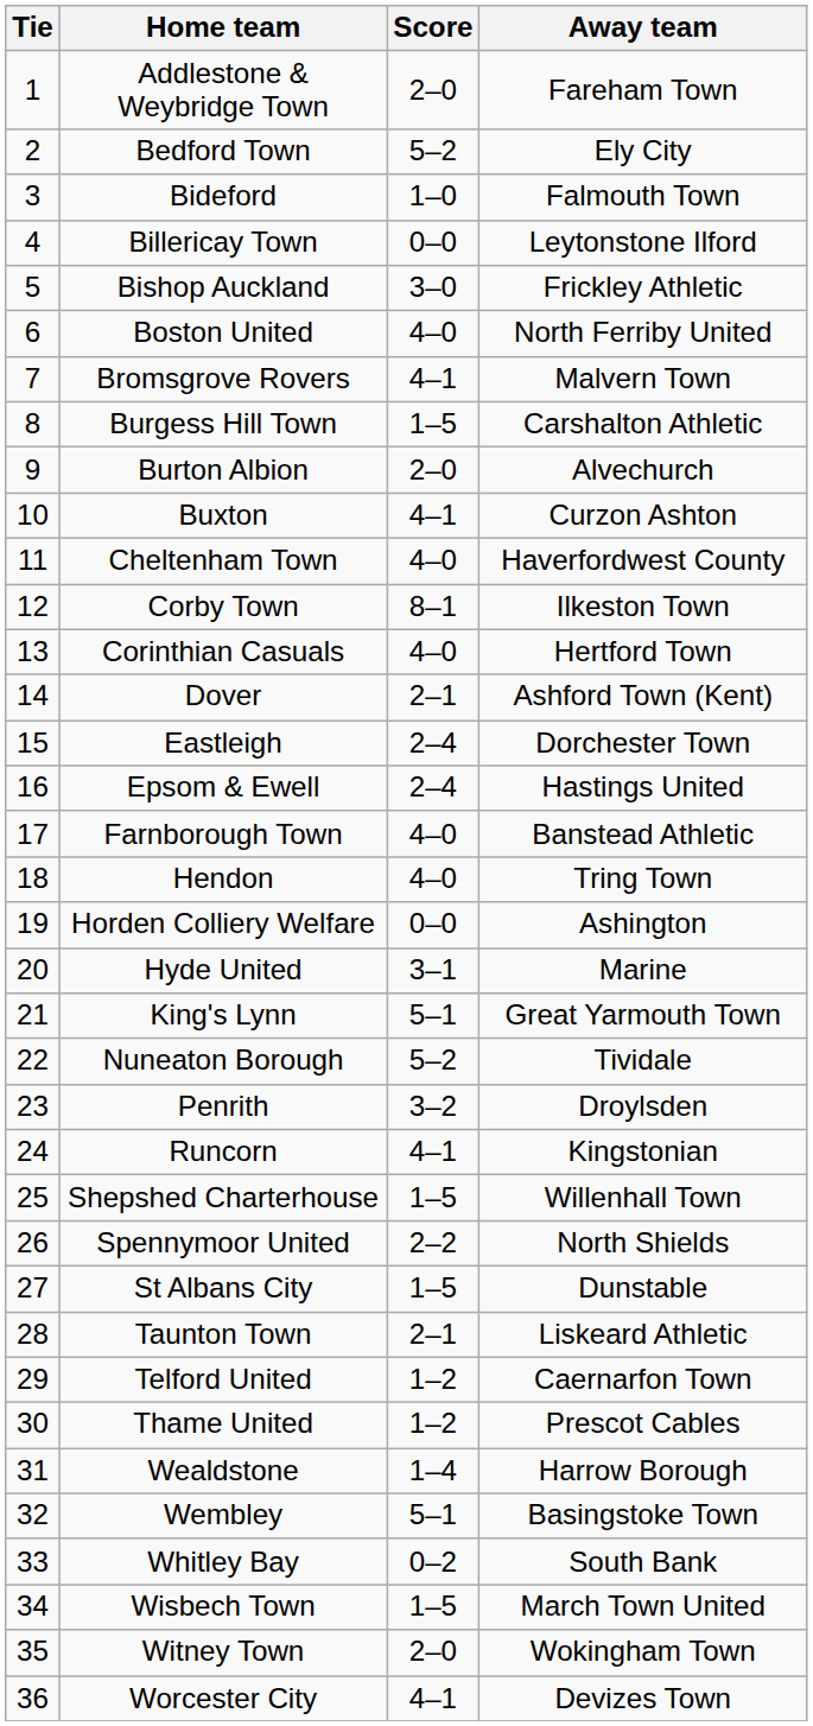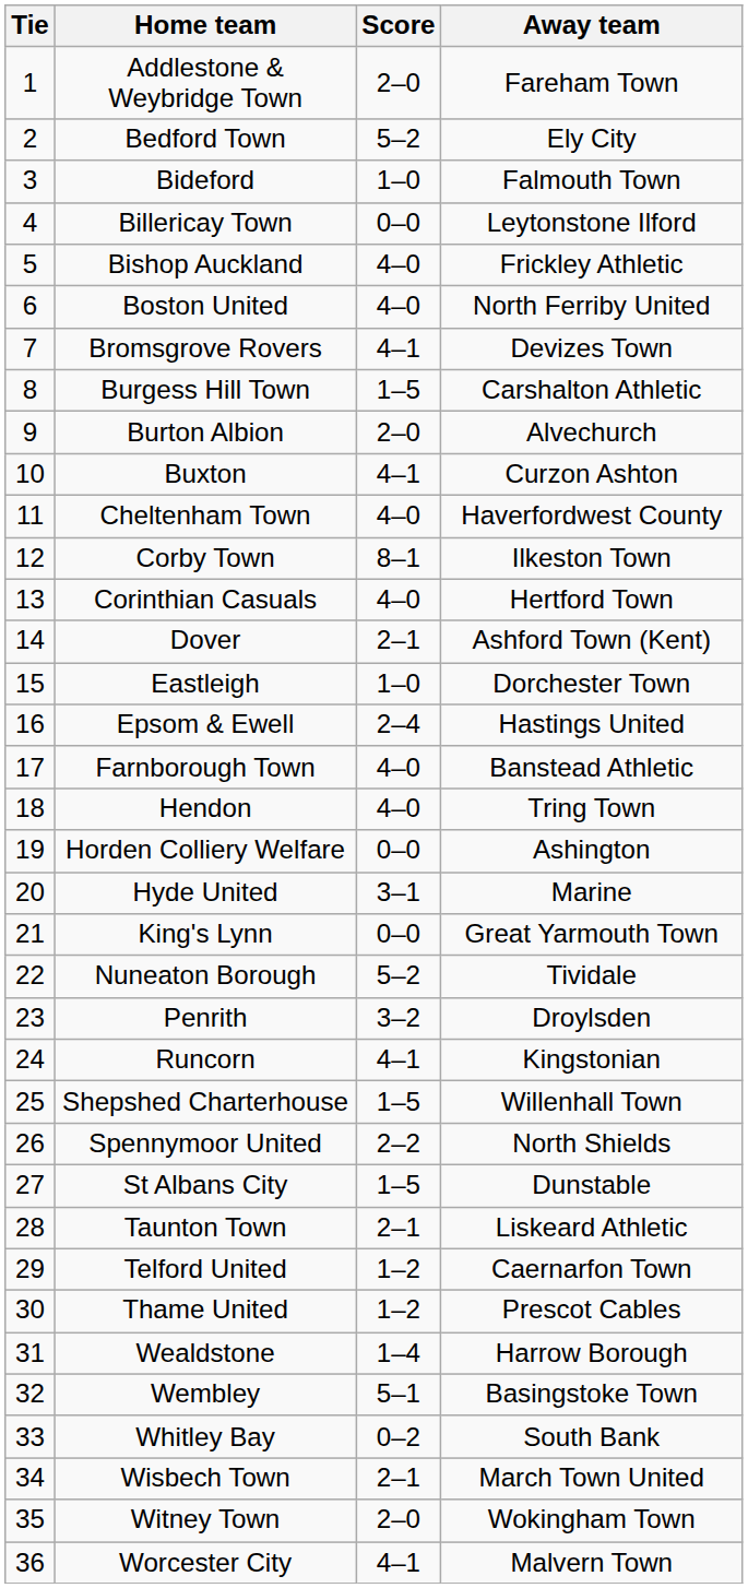Bishop Auckland | Score: 3–0 -> 4–0
Bromsgrove Rovers | Away team: Malvern Town -> Devizes Town
Eastleigh | Score: 2–4 -> 1–0
King's Lynn | Score: 5–1 -> 0–0
Wisbech Town | Score: 1–5 -> 2–1
Worcester City | Away team: Devizes Town -> Malvern Town
